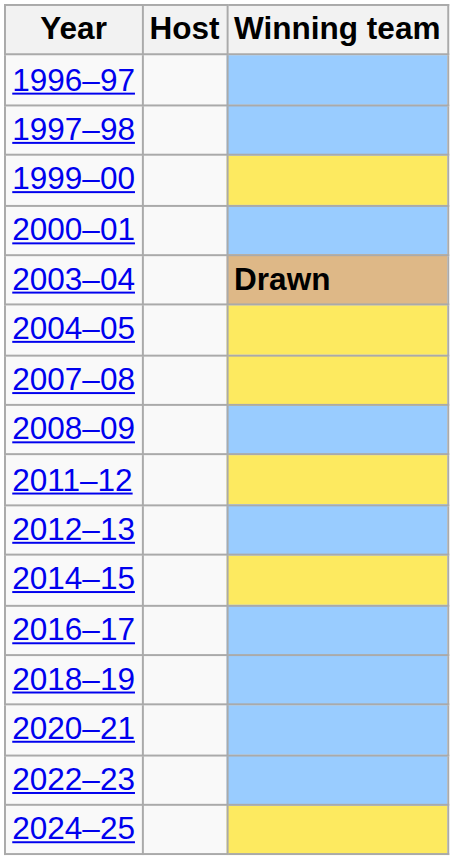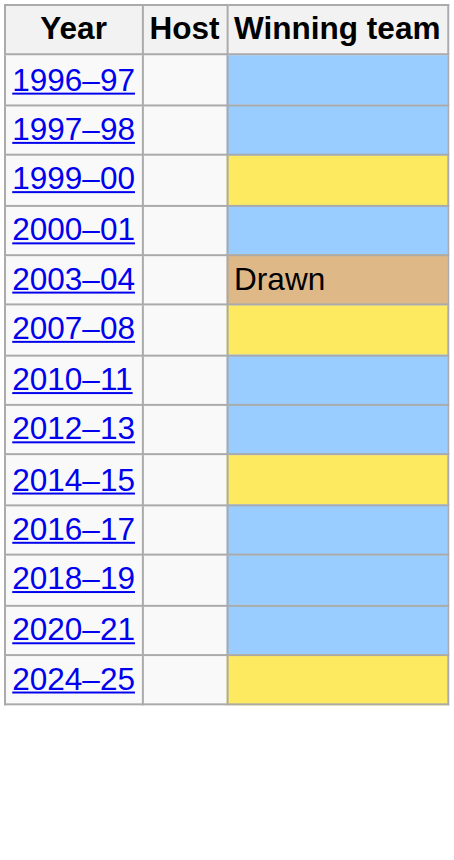2003–04 | Winning team: bold -> normal
- row: 2004–05
- row: 2008–09
+ row: 2010–11
- row: 2011–12
- row: 2022–23
